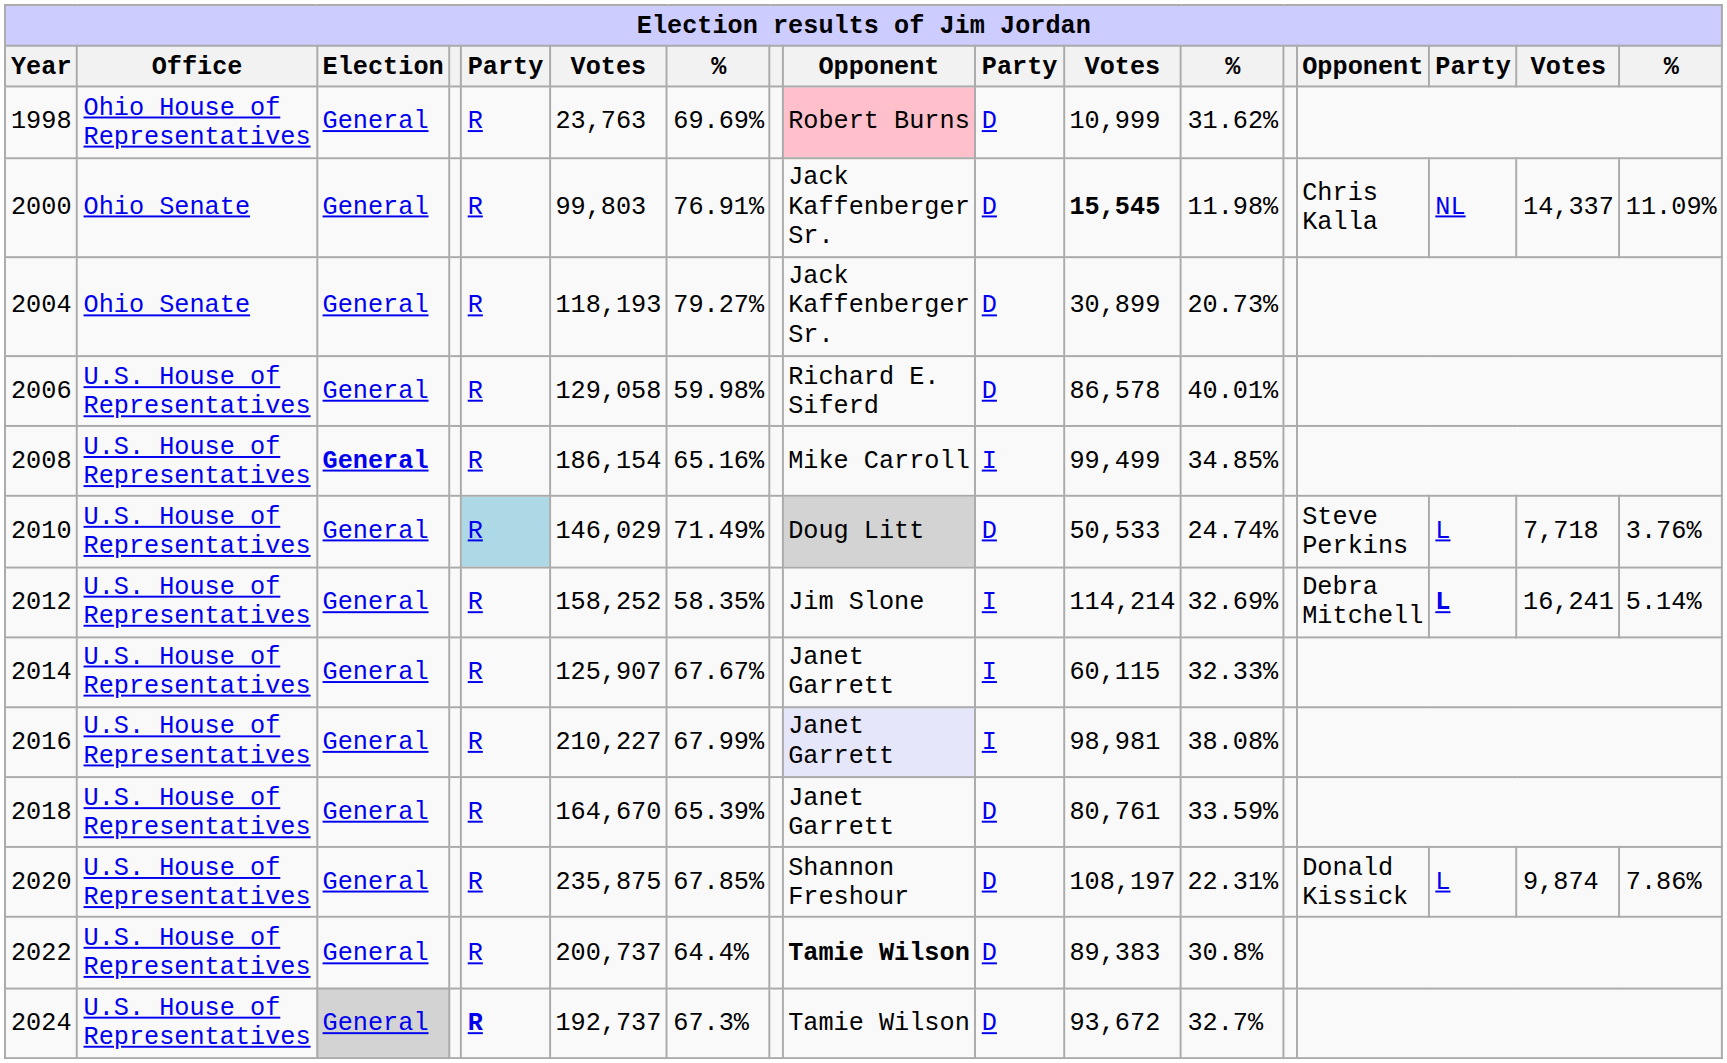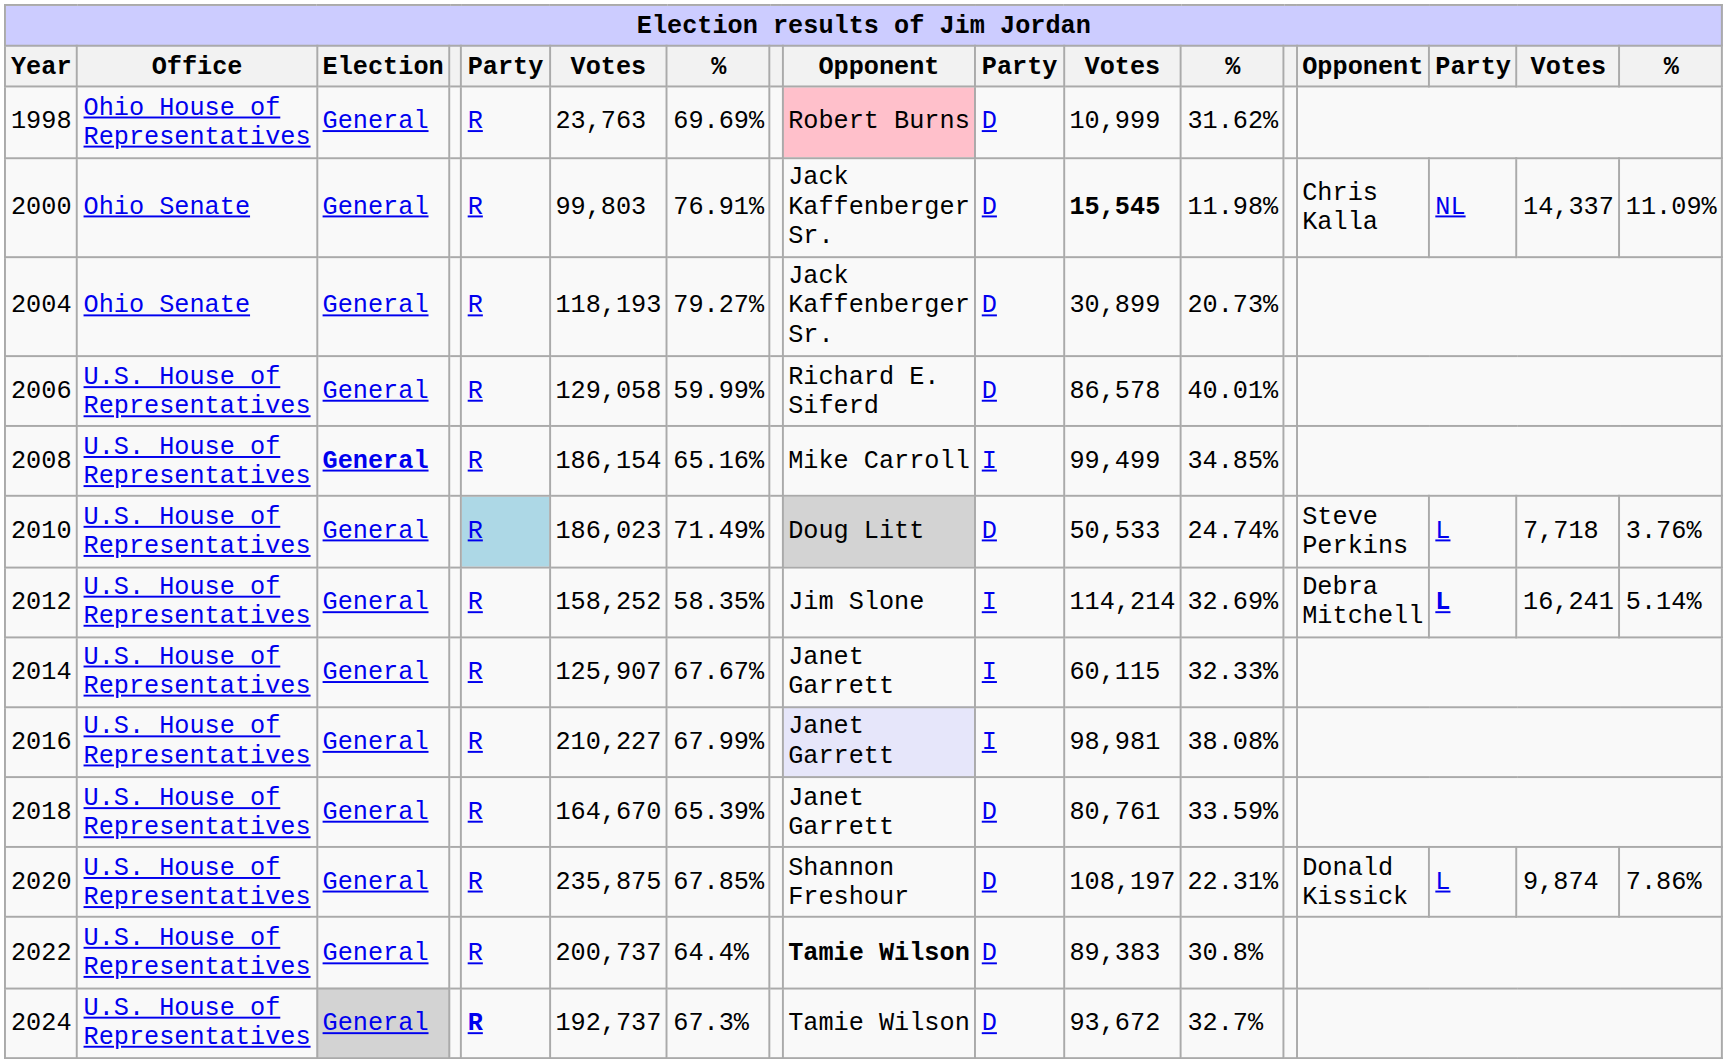2006 | column 7: 59.98% -> 59.99%
2010 | column 6: 146,029 -> 186,023
